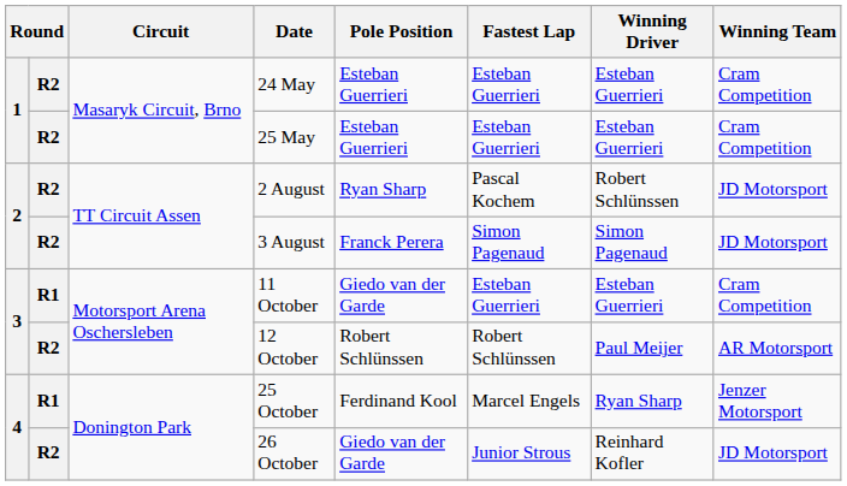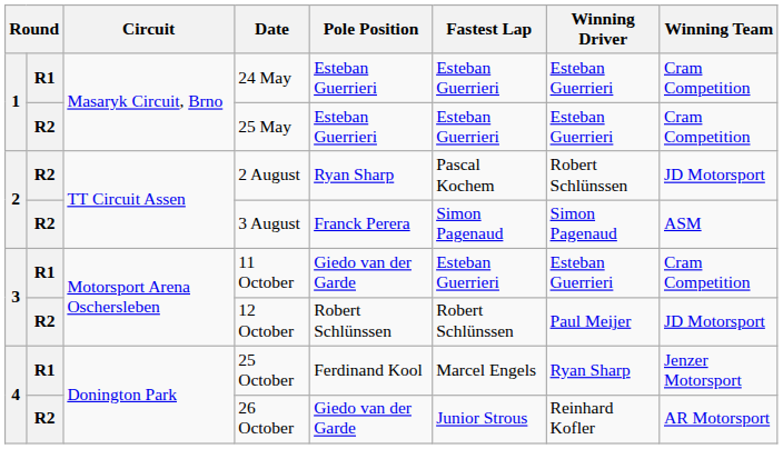24 May | column 2: R2 -> R1
3 August | Winning Team: JD Motorsport -> ASM
12 October | Winning Team: AR Motorsport -> JD Motorsport
26 October | Winning Team: JD Motorsport -> AR Motorsport
